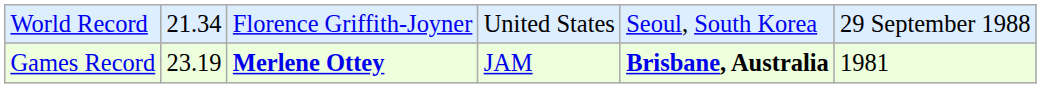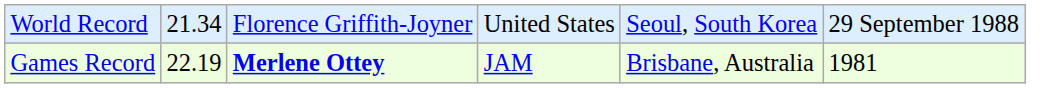Games Record | column 2: 23.19 -> 22.19
Games Record | column 5: bold -> normal
